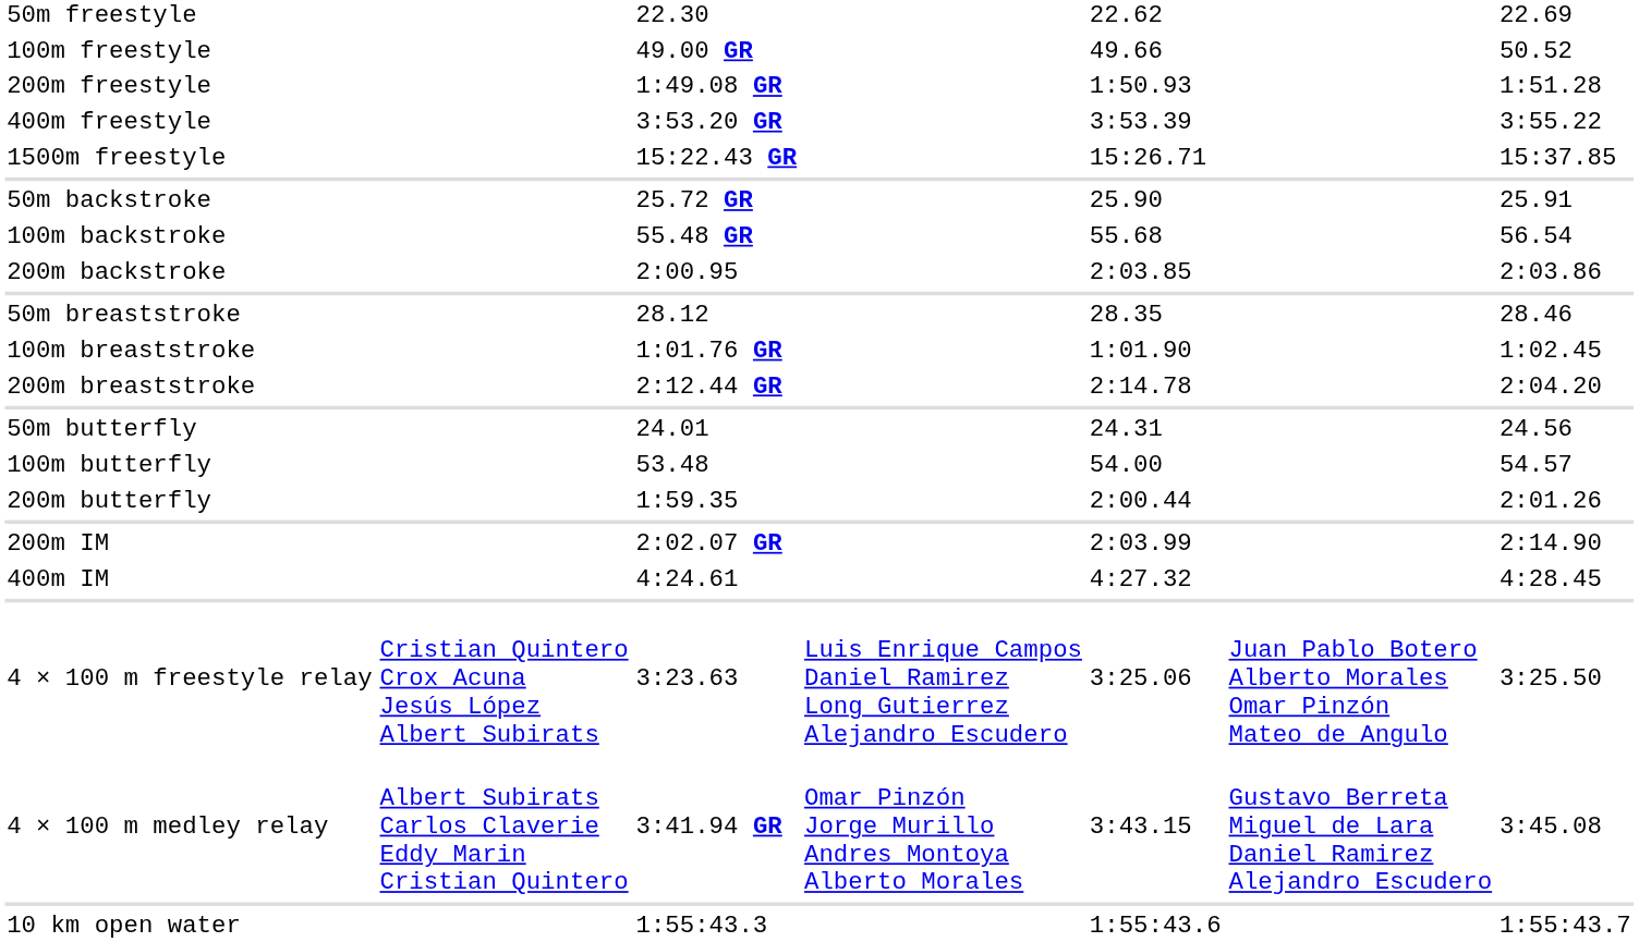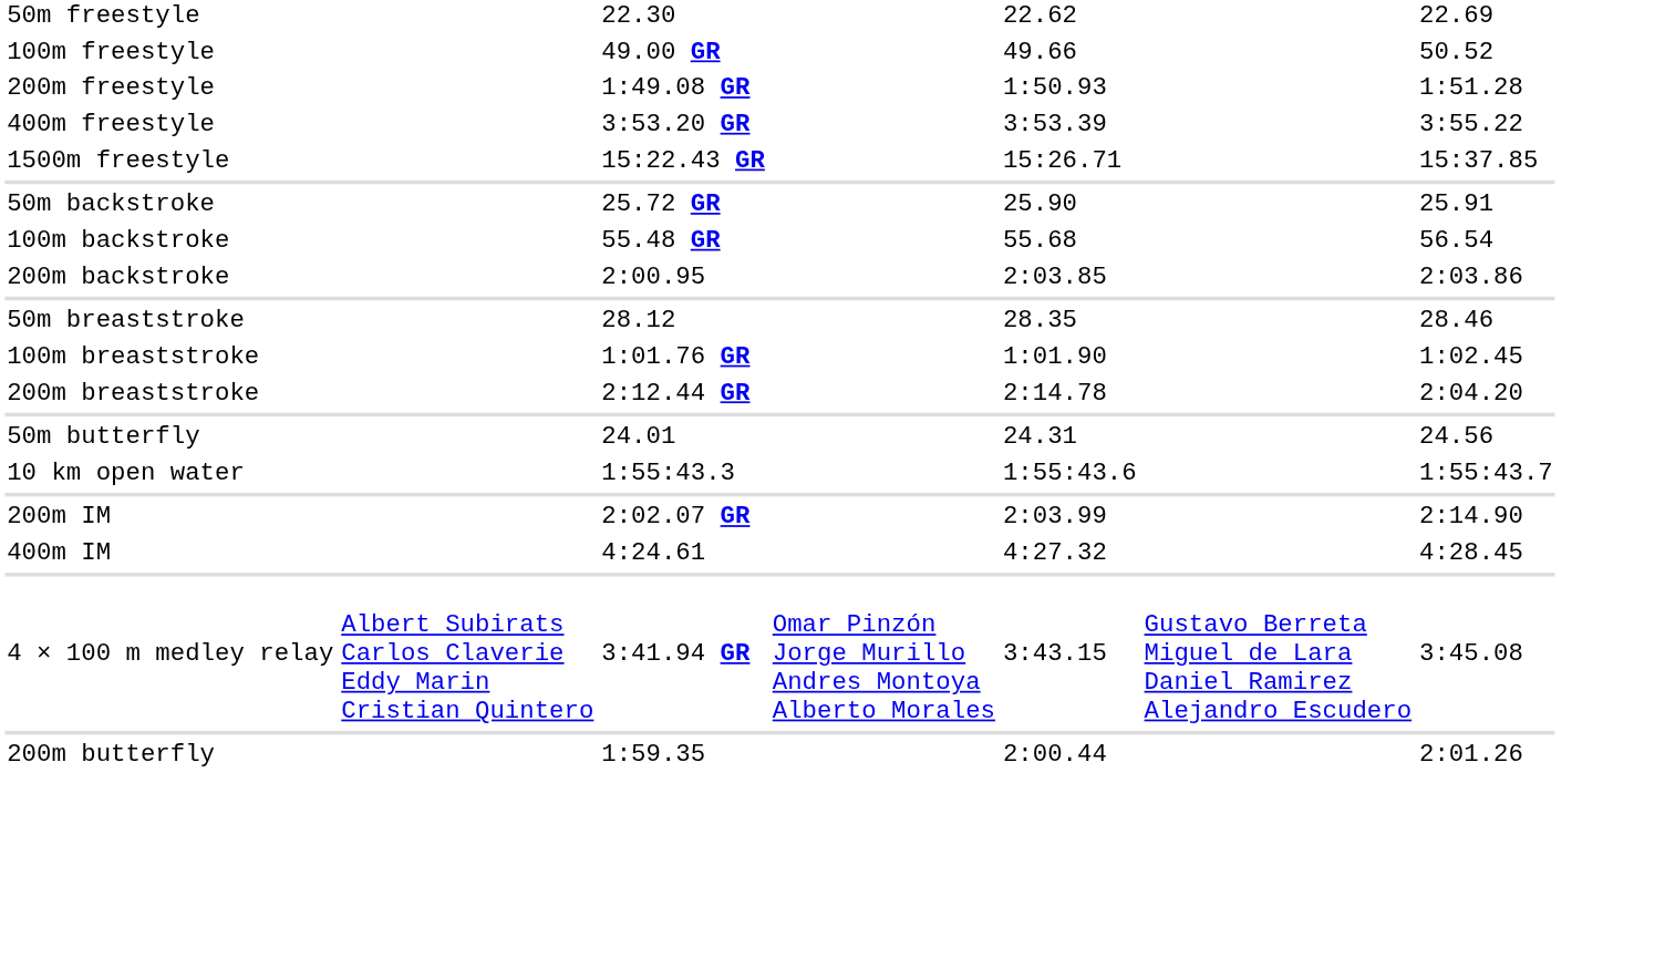- row: 100m butterfly | 53.48 | 54.00 | 54.57
rows swapped: 200m butterfly <-> 10 km open water
- row: 4 × 100 m freestyle relay | Cristian Quintero Crox Acuna Jesús López Albert Subirats | 3:23.63 | Luis Enrique Campos Daniel Ramirez Long Gutierrez Alejandro Escudero | 3:25.06 | Juan Pablo Botero Alberto Morales Omar Pinzón Mateo de Angulo | 3:25.50
